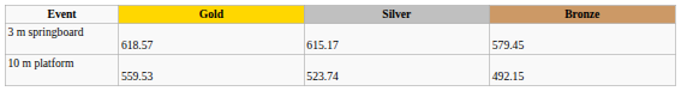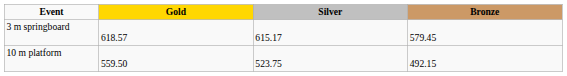10 m platform | Gold: 559.53 -> 559.50
10 m platform | Silver: 523.74 -> 523.75
